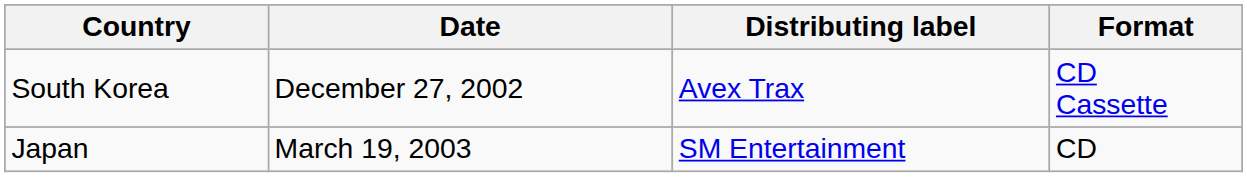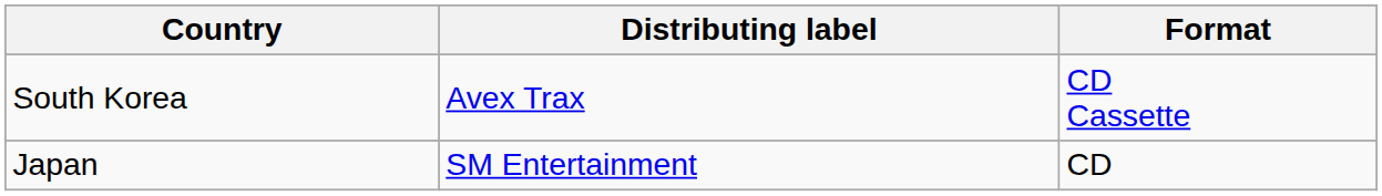- column: Date | December 27, 2002 | March 19, 2003
